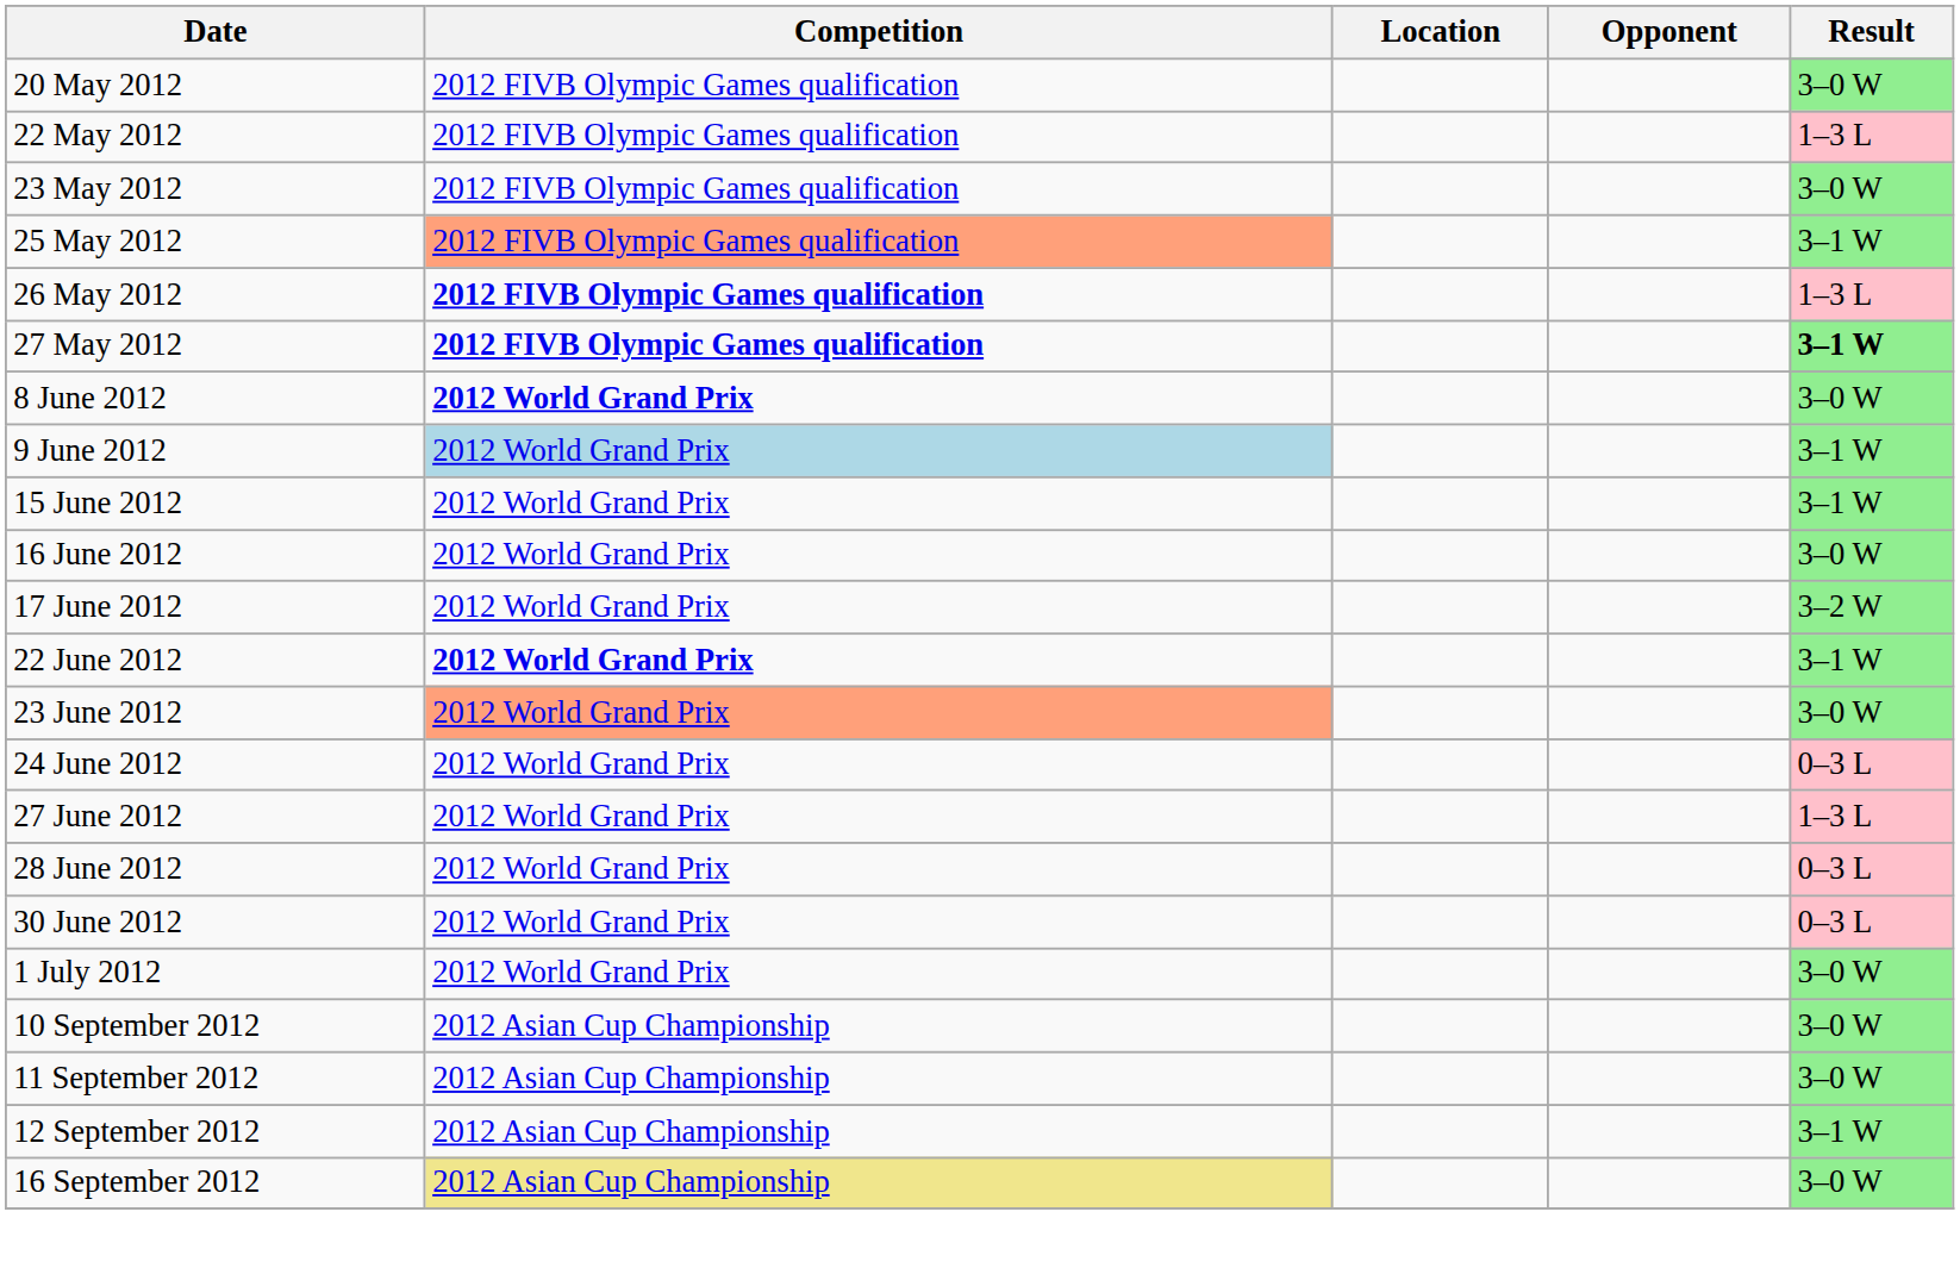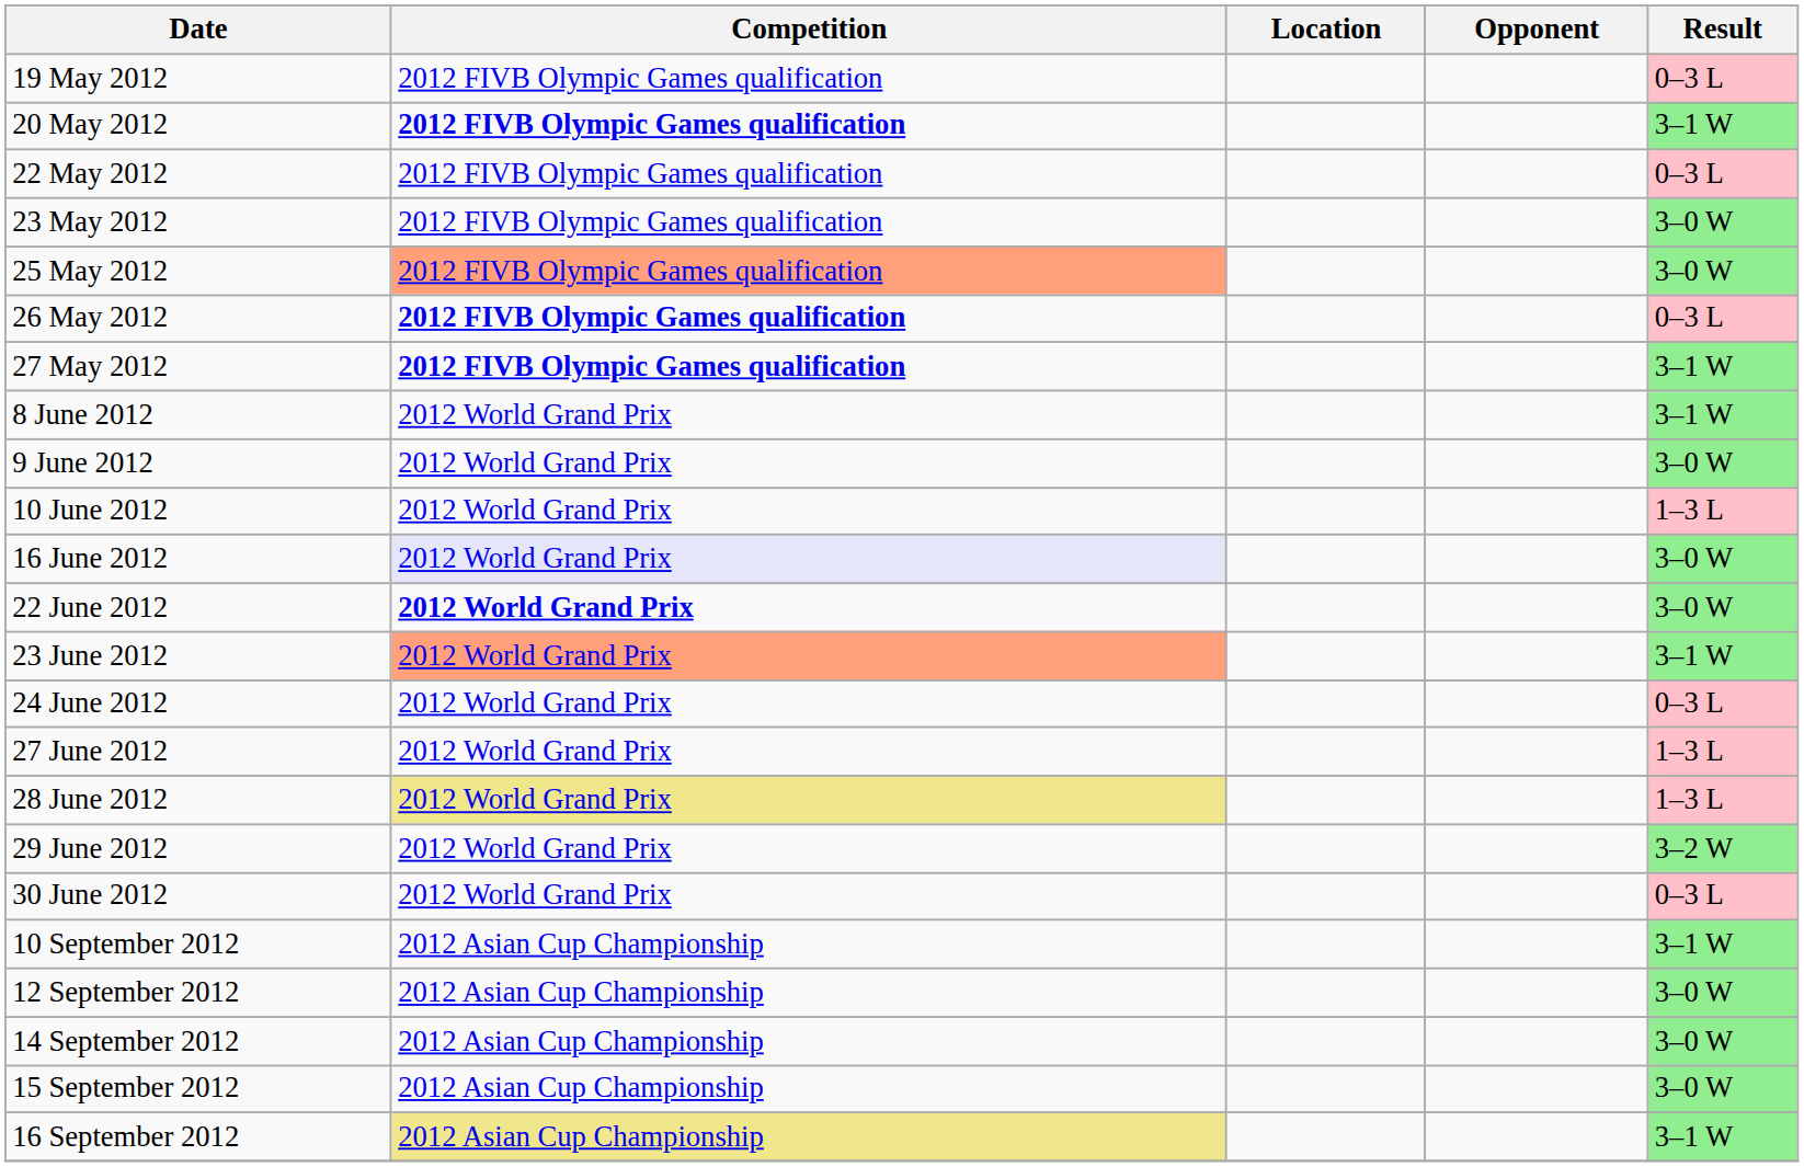+ row: 19 May 2012 | 2012 FIVB Olympic Games qualification | 0–3 L
20 May 2012 | Competition: normal -> bold
20 May 2012 | Result: 3–0 W -> 3–1 W
22 May 2012 | Result: 1–3 L -> 0–3 L
25 May 2012 | Result: 3–1 W -> 3–0 W
26 May 2012 | Result: 1–3 L -> 0–3 L
27 May 2012 | Result: bold -> normal
8 June 2012 | Competition: bold -> normal
8 June 2012 | Result: 3–0 W -> 3–1 W
9 June 2012 | Competition: lightblue background -> no background
9 June 2012 | Result: 3–1 W -> 3–0 W
+ row: 10 June 2012 | 2012 World Grand Prix | 1–3 L
- row: 15 June 2012 | 2012 World Grand Prix | 3–1 W
16 June 2012 | Competition: no background -> lavender background
- row: 17 June 2012 | 2012 World Grand Prix | 3–2 W
22 June 2012 | Result: 3–1 W -> 3–0 W
23 June 2012 | Result: 3–0 W -> 3–1 W
28 June 2012 | Competition: no background -> khaki background
28 June 2012 | Result: 0–3 L -> 1–3 L
+ row: 29 June 2012 | 2012 World Grand Prix | 3–2 W
- row: 1 July 2012 | 2012 World Grand Prix | 3–0 W
10 September 2012 | Result: 3–0 W -> 3–1 W
- row: 11 September 2012 | 2012 Asian Cup Championship | 3–0 W
12 September 2012 | Result: 3–1 W -> 3–0 W
+ row: 14 September 2012 | 2012 Asian Cup Championship | 3–0 W
+ row: 15 September 2012 | 2012 Asian Cup Championship | 3–0 W
16 September 2012 | Result: 3–0 W -> 3–1 W
